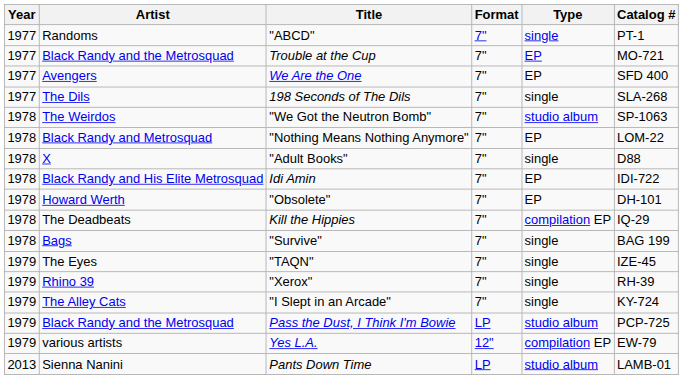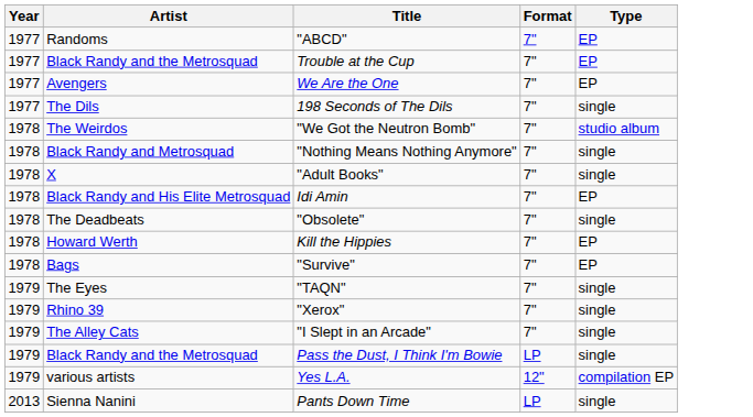- column: Catalog # | PT-1 | MO-721 | SFD 400 | SLA-268 | SP-1063 | LOM-22 | D88 | IDI-722 | DH-101 | IQ-29 | BAG 199 | IZE-45 | RH-39 | KY-724 | PCP-725 | EW-79 | LAMB-01
"ABCD" | Type: single -> EP
"Nothing Means Nothing Anymore" | Type: EP -> single
"Obsolete" | Artist: Howard Werth -> The Deadbeats
"Obsolete" | Type: EP -> single
Kill the Hippies | Artist: The Deadbeats -> Howard Werth
Kill the Hippies | Type: compilation EP -> EP
"Survive" | Type: single -> EP
Pass the Dust, I Think I'm Bowie | Type: studio album -> single
Pants Down Time | Type: studio album -> single
